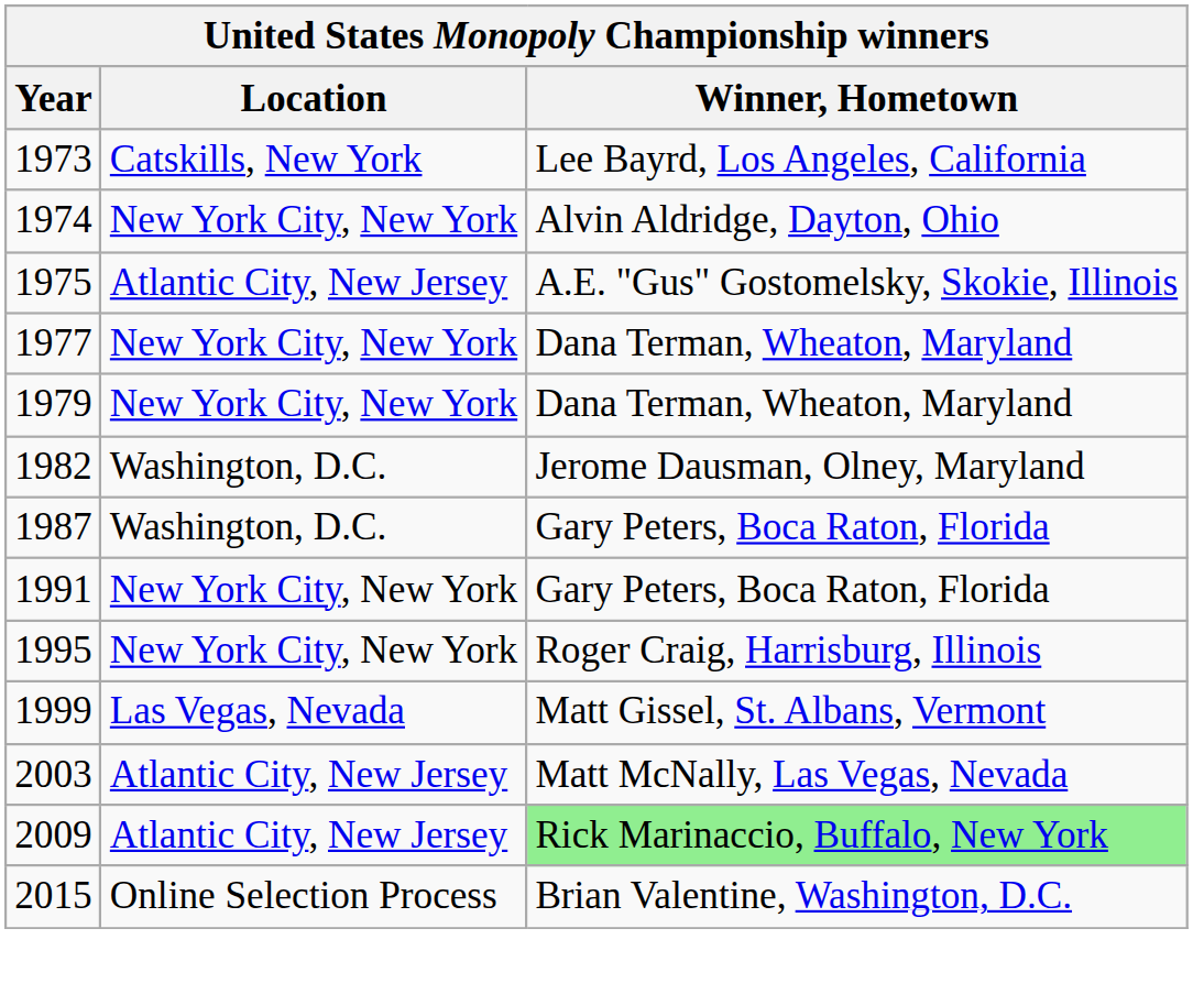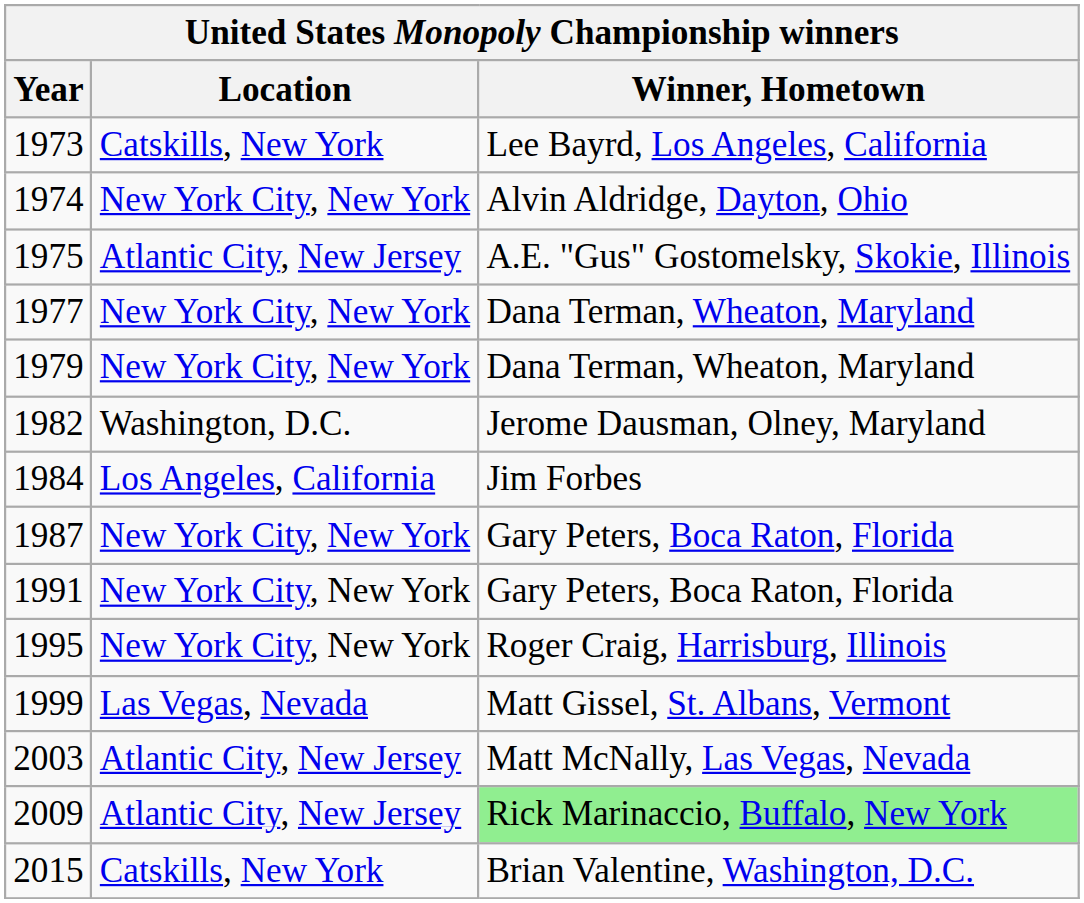+ row: 1984 | Los Angeles, California | Jim Forbes
1987 | Location: Washington, D.C. -> New York City, New York
2015 | Location: Online Selection Process -> Catskills, New York
